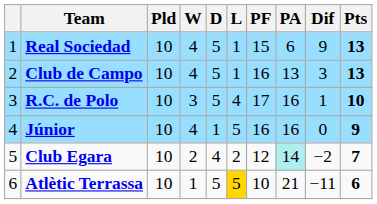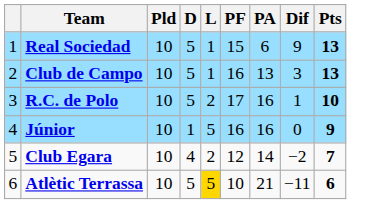- column: W | 4 | 4 | 3 | 4 | 2 | 1
R.C. de Polo | L: 4 -> 2
Club Egara | PA: paleturquoise background -> no background
